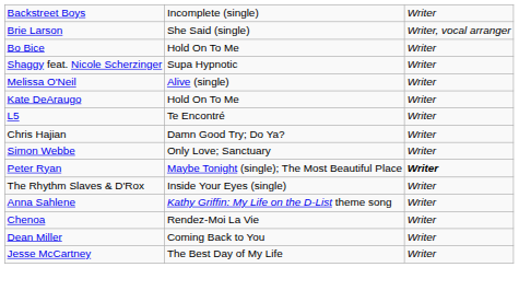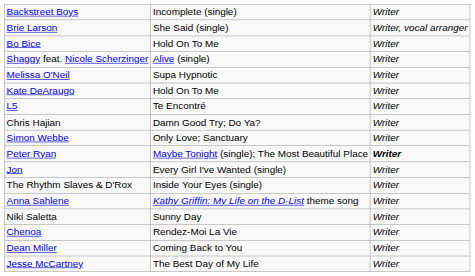Shaggy feat. Nicole Scherzinger | column 2: Supa Hypnotic -> Alive (single)
Melissa O'Neil | column 2: Alive (single) -> Supa Hypnotic
+ row: Jon | Every Girl I've Wanted (single) | Writer
+ row: Niki Saletta | Sunny Day | Writer
